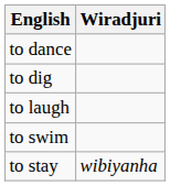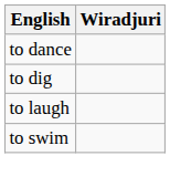- row: to stay | wibiyanha
